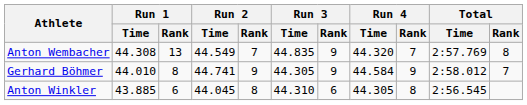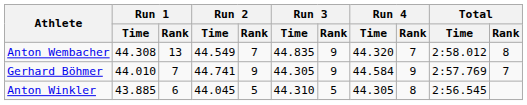Anton Wembacher | Total / Time: 2:57.769 -> 2:58.012
Gerhard Böhmer | Run 1 / Rank: 8 -> 7
Gerhard Böhmer | Total / Time: 2:58.012 -> 2:57.769
Anton Winkler | Run 2 / Rank: 8 -> 5
Anton Winkler | Run 3 / Rank: 6 -> 5
